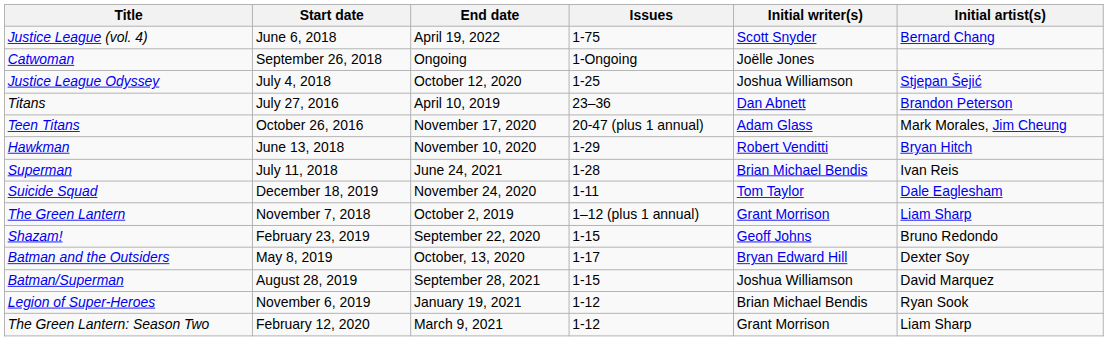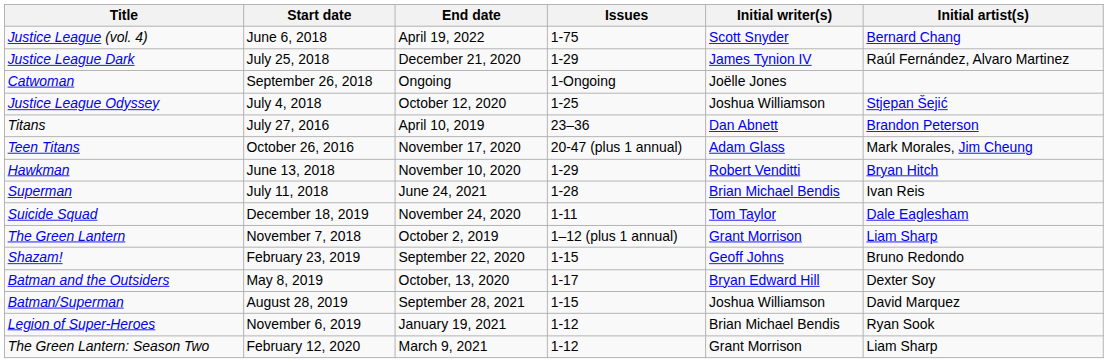+ row: Justice League Dark | July 25, 2018 | December 21, 2020 | 1-29 | James Tynion IV | Raúl Fernández, Alvaro Martinez
